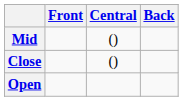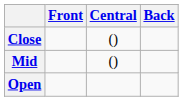rows swapped: Close <-> Mid
